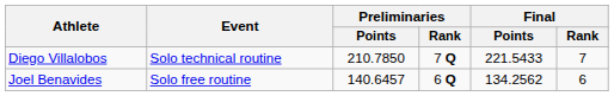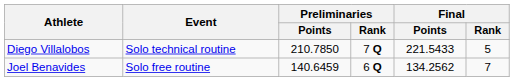Diego Villalobos | Final / Rank: 7 -> 5
Joel Benavides | Preliminaries / Points: 140.6457 -> 140.6459
Joel Benavides | Final / Rank: 6 -> 7
